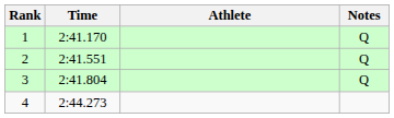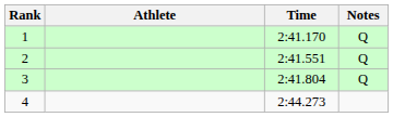columns swapped: Athlete <-> Time
